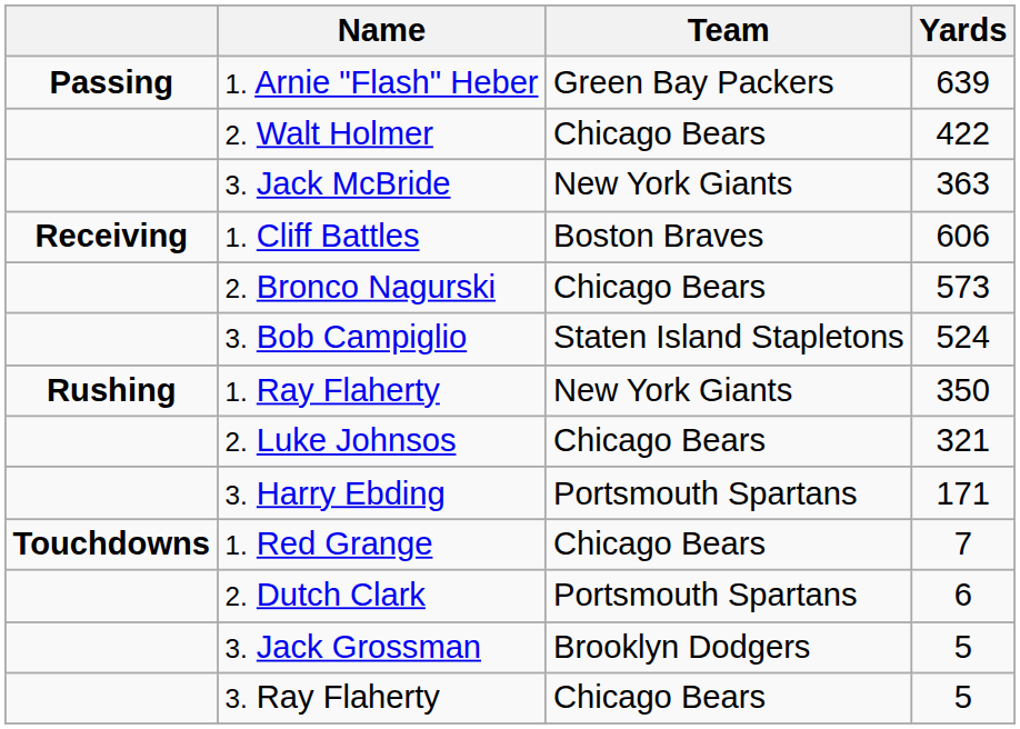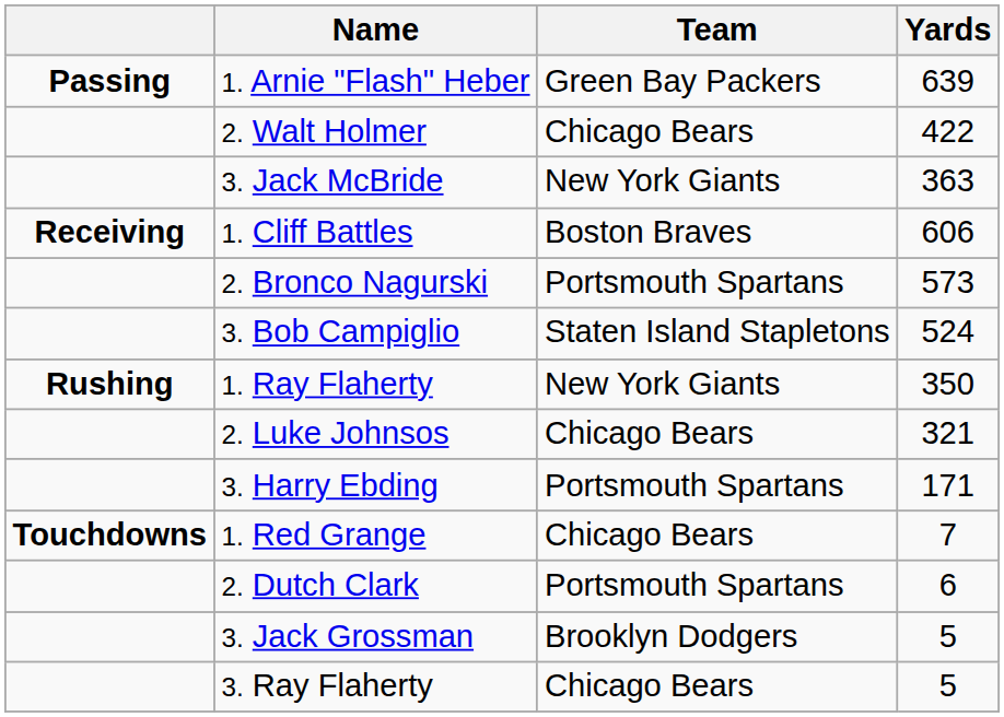2. Bronco Nagurski | Team: Chicago Bears -> Portsmouth Spartans
